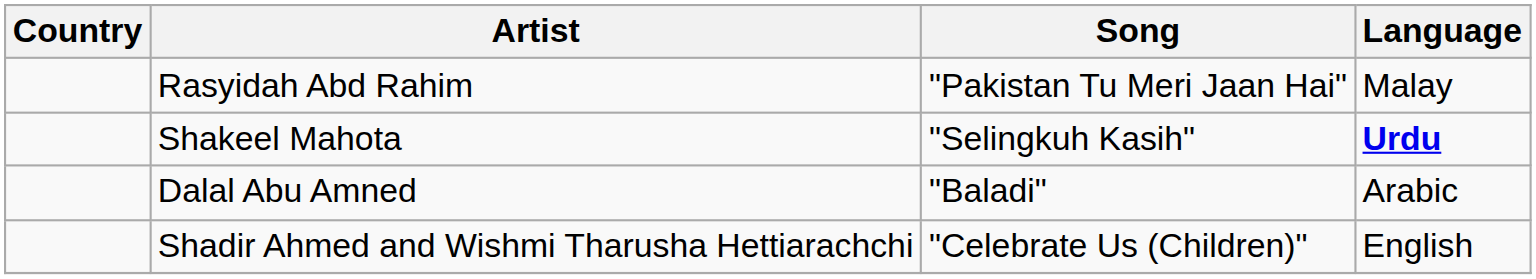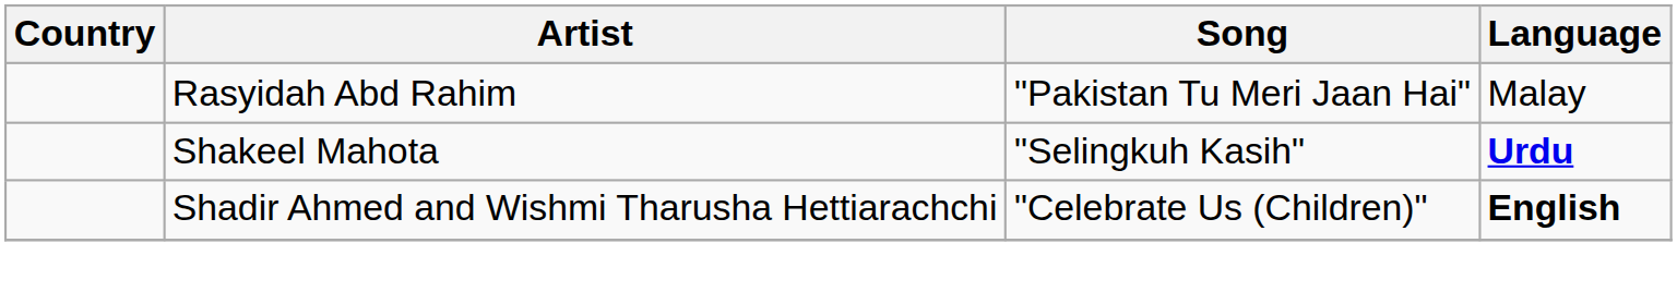- row: Dalal Abu Amned | "Baladi" | Arabic
Shadir Ahmed and Wishmi Tharusha Hettiarachchi | Language: normal -> bold
